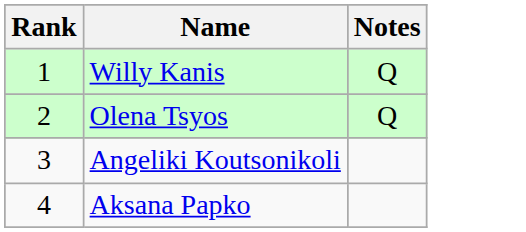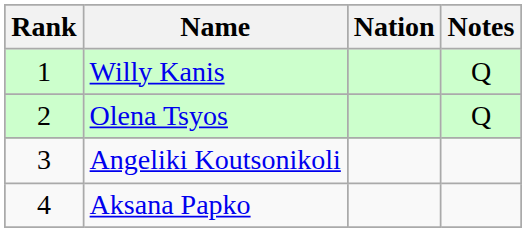+ column: Nation
